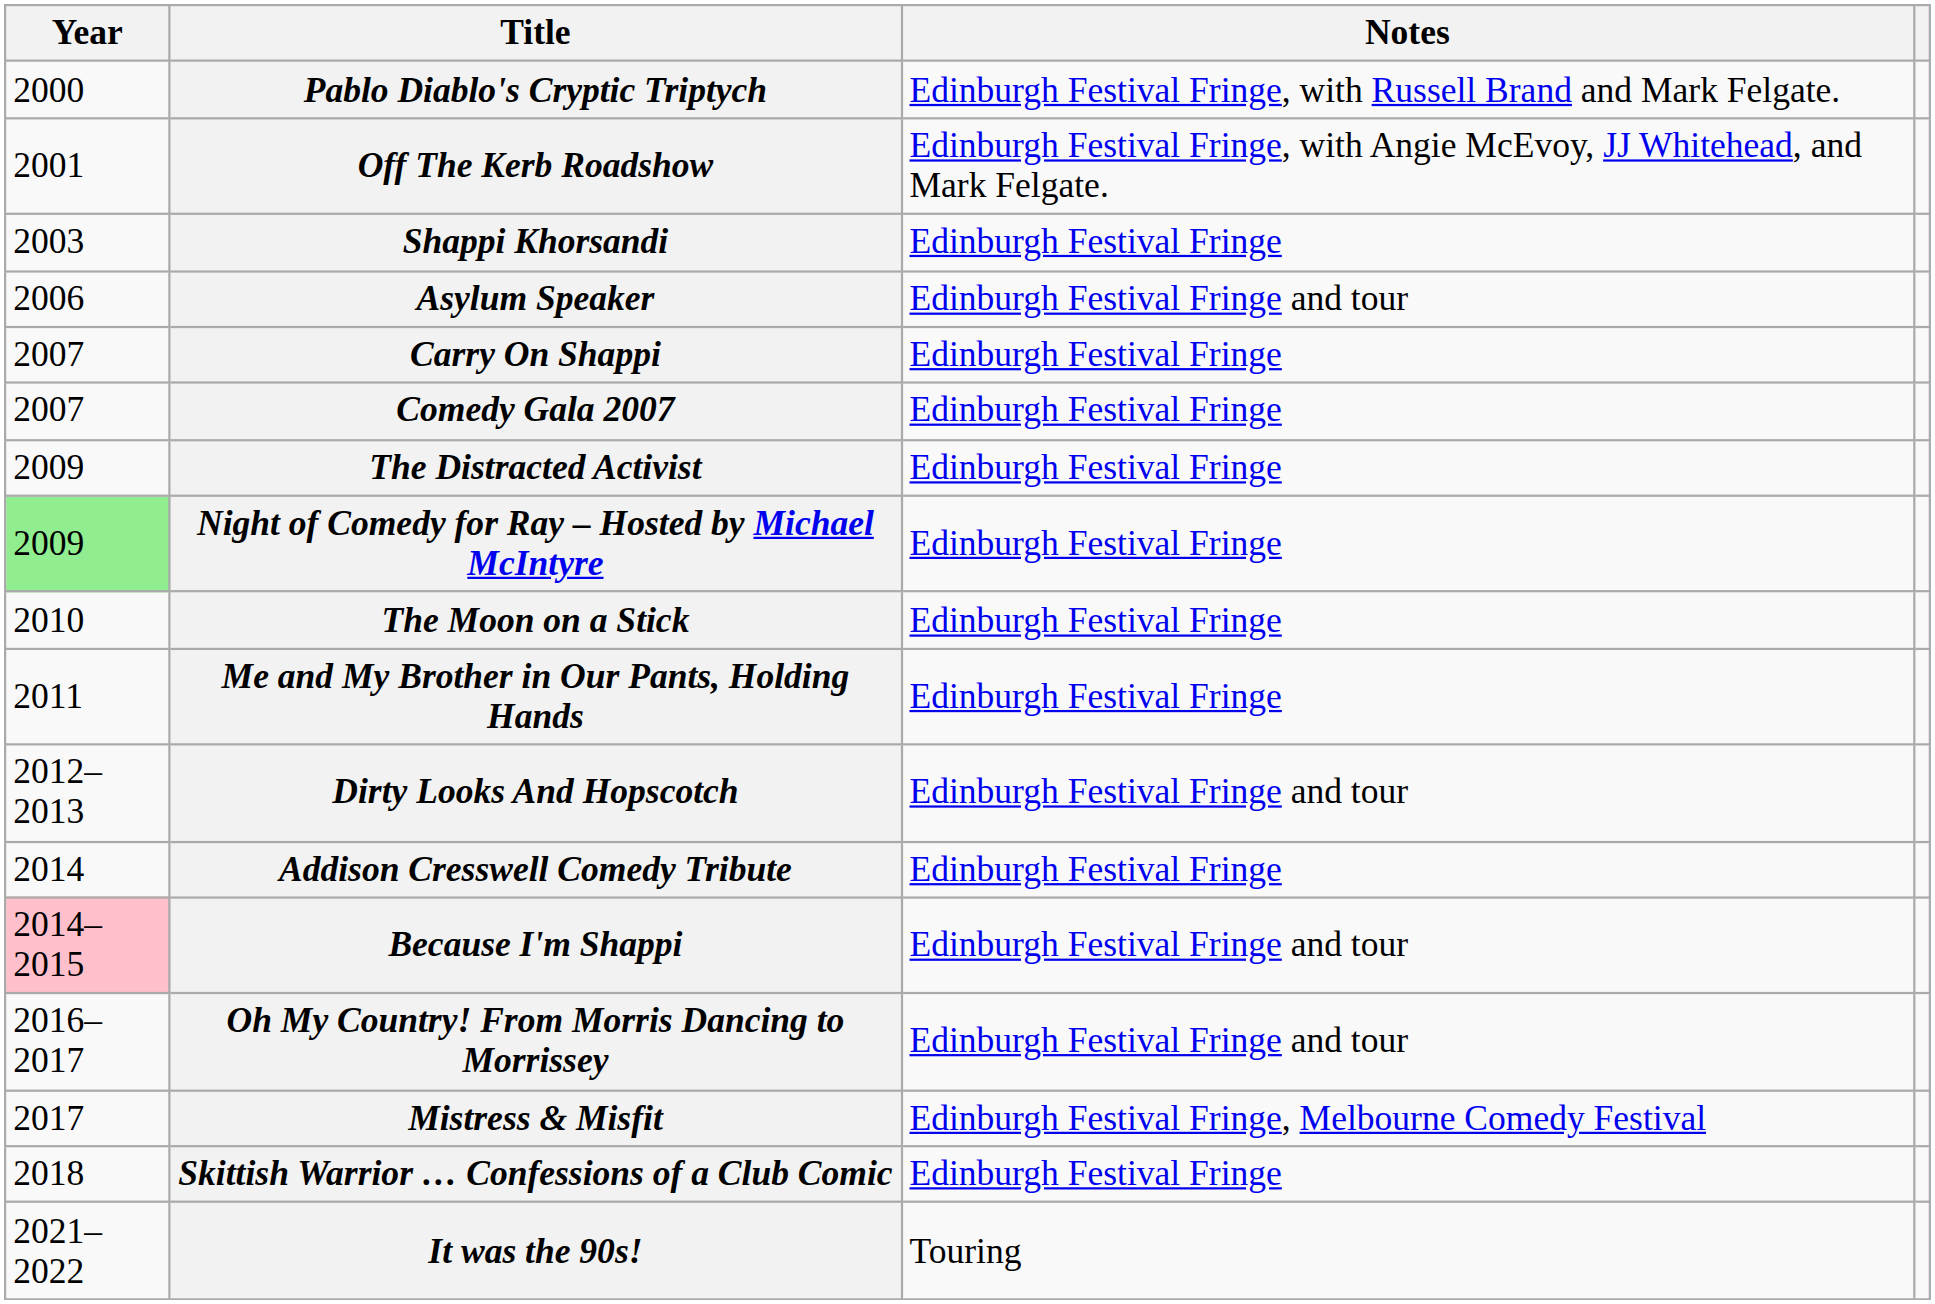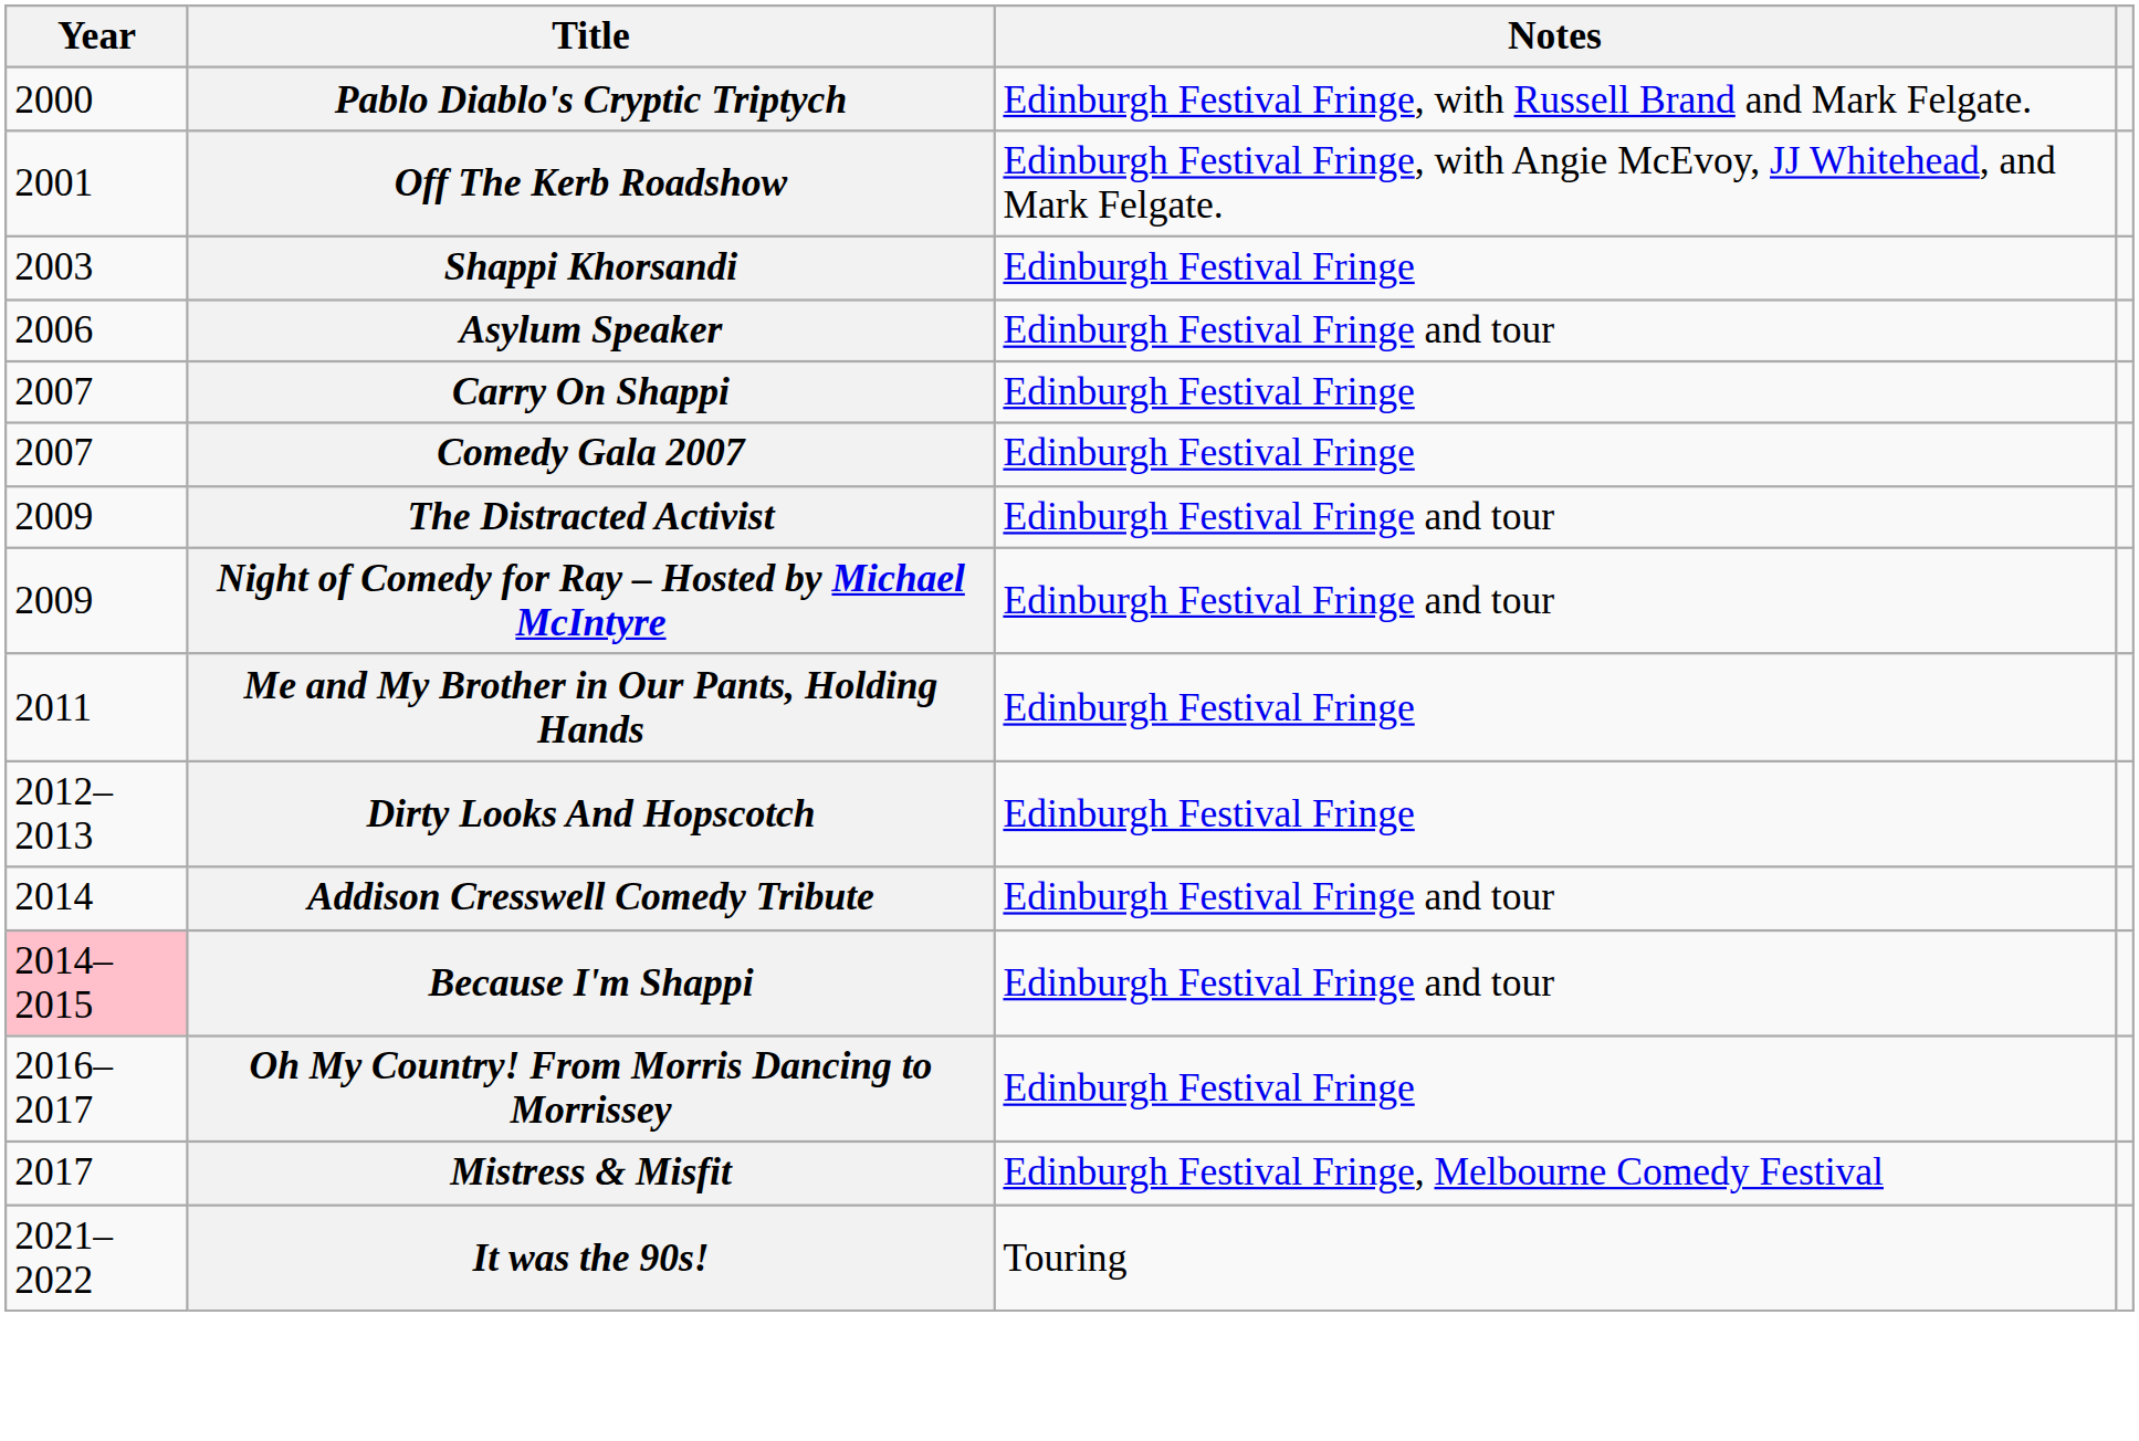The Distracted Activist | Notes: Edinburgh Festival Fringe -> Edinburgh Festival Fringe and tour
Night of Comedy for Ray – Hosted by Michael McIntyre | Year: lightgreen background -> no background
Night of Comedy for Ray – Hosted by Michael McIntyre | Notes: Edinburgh Festival Fringe -> Edinburgh Festival Fringe and tour
- row: 2010 | The Moon on a Stick | Edinburgh Festival Fringe
Dirty Looks And Hopscotch | Notes: Edinburgh Festival Fringe and tour -> Edinburgh Festival Fringe
Addison Cresswell Comedy Tribute | Notes: Edinburgh Festival Fringe -> Edinburgh Festival Fringe and tour
Oh My Country! From Morris Dancing to Morrissey | Notes: Edinburgh Festival Fringe and tour -> Edinburgh Festival Fringe
- row: 2018 | Skittish Warrior … Confessions of a Club Comic | Edinburgh Festival Fringe
